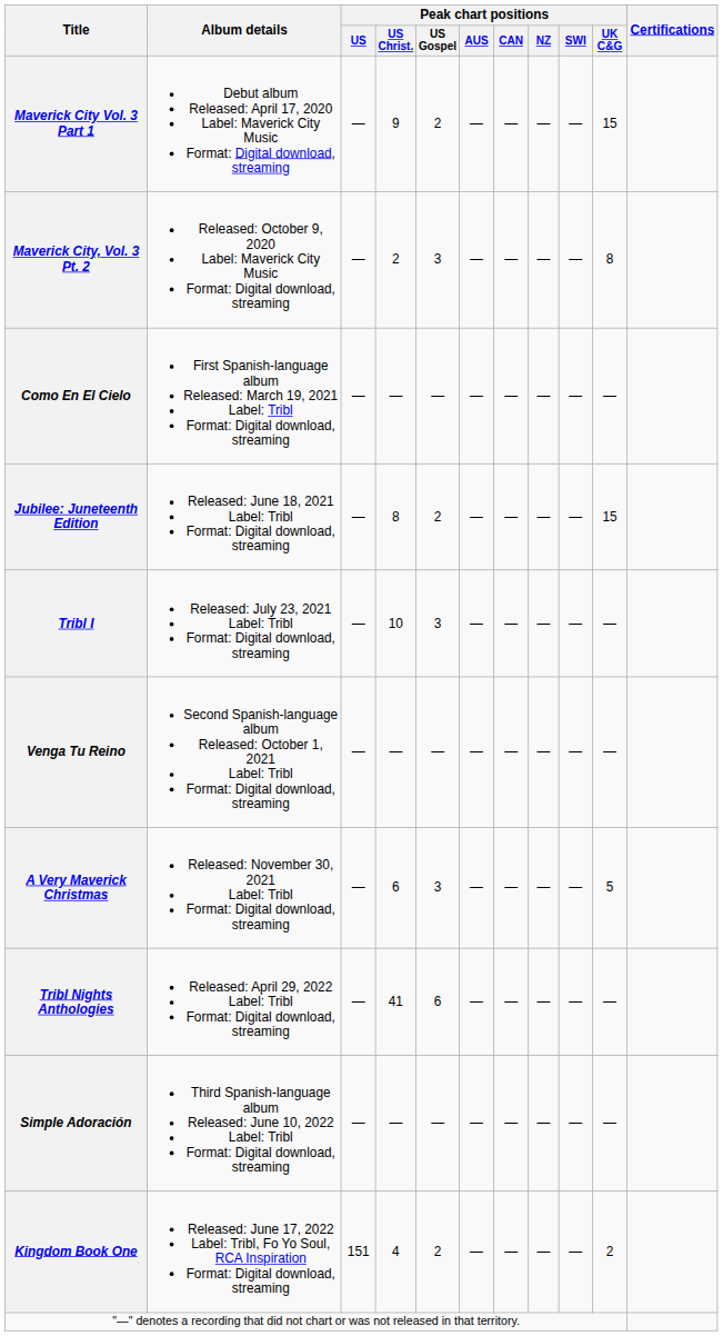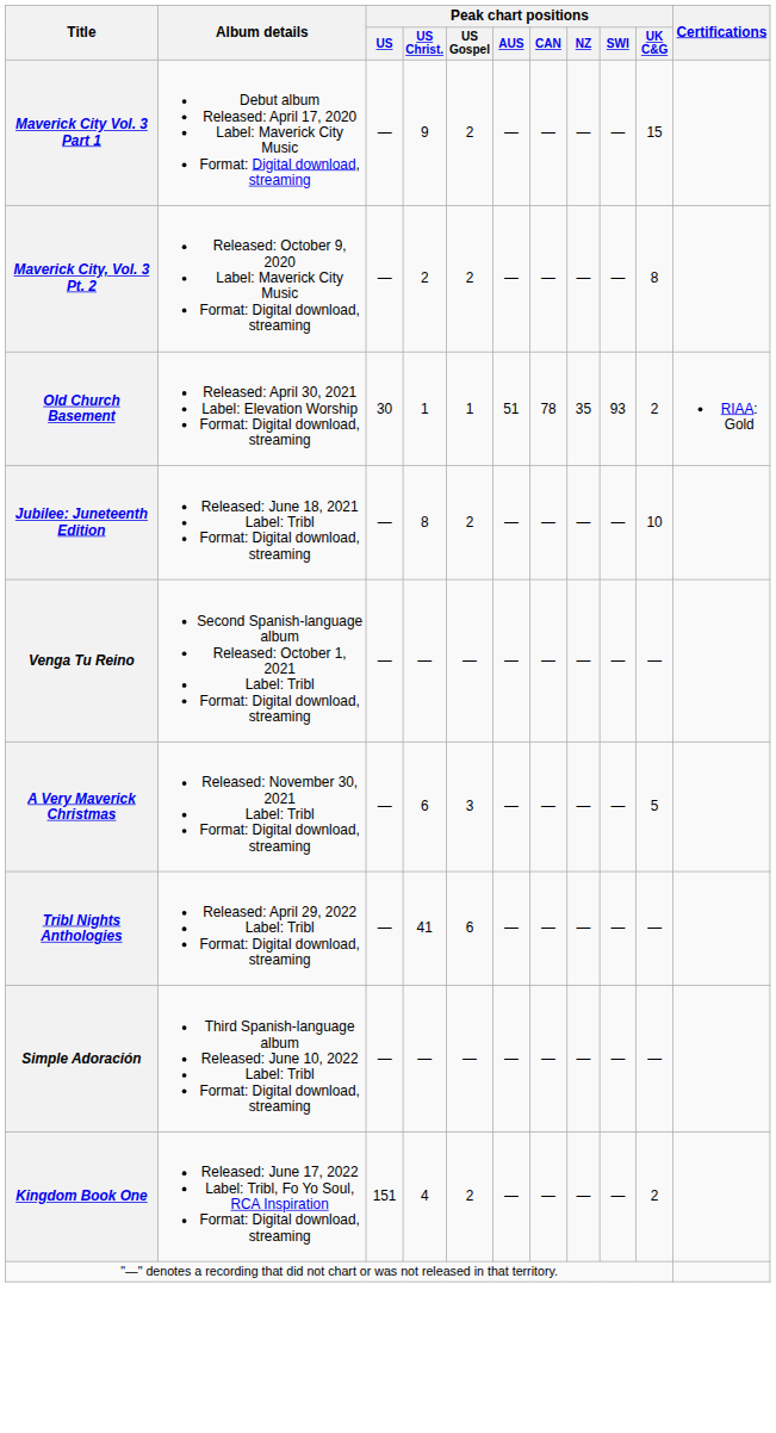Maverick City, Vol. 3 Pt. 2 | Peak chart positions / US Gospel: 3 -> 2
- row: Como En El Cielo | First Spanish-language album Released: March 19, 2021 Label: Tribl Format: Digital download, streaming | — | — | — | — | — | — | — | —
+ row: Old Church Basement | Released: April 30, 2021 Label: Elevation Worship Format: Digital download, streaming | 30 | 1 | 1 | 51 | 78 | 35 | 93 | 2 | RIAA: Gold
Jubilee: Juneteenth Edition | Peak chart positions / UK C&G: 15 -> 10
- row: Tribl I | Released: July 23, 2021 Label: Tribl Format: Digital download, streaming | — | 10 | 3 | — | — | — | — | —
